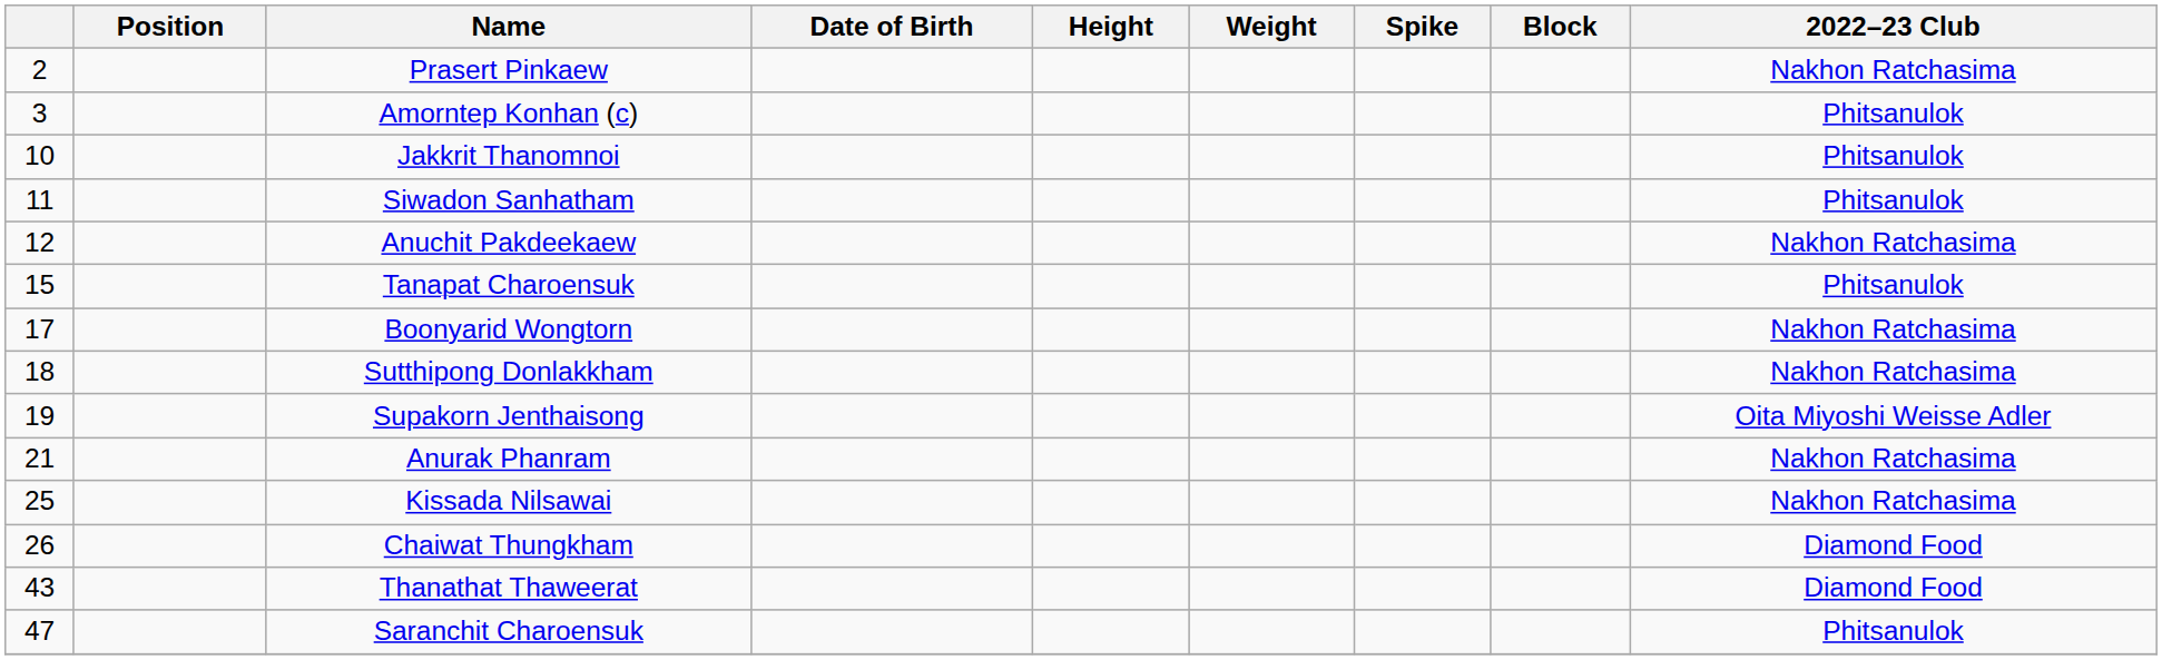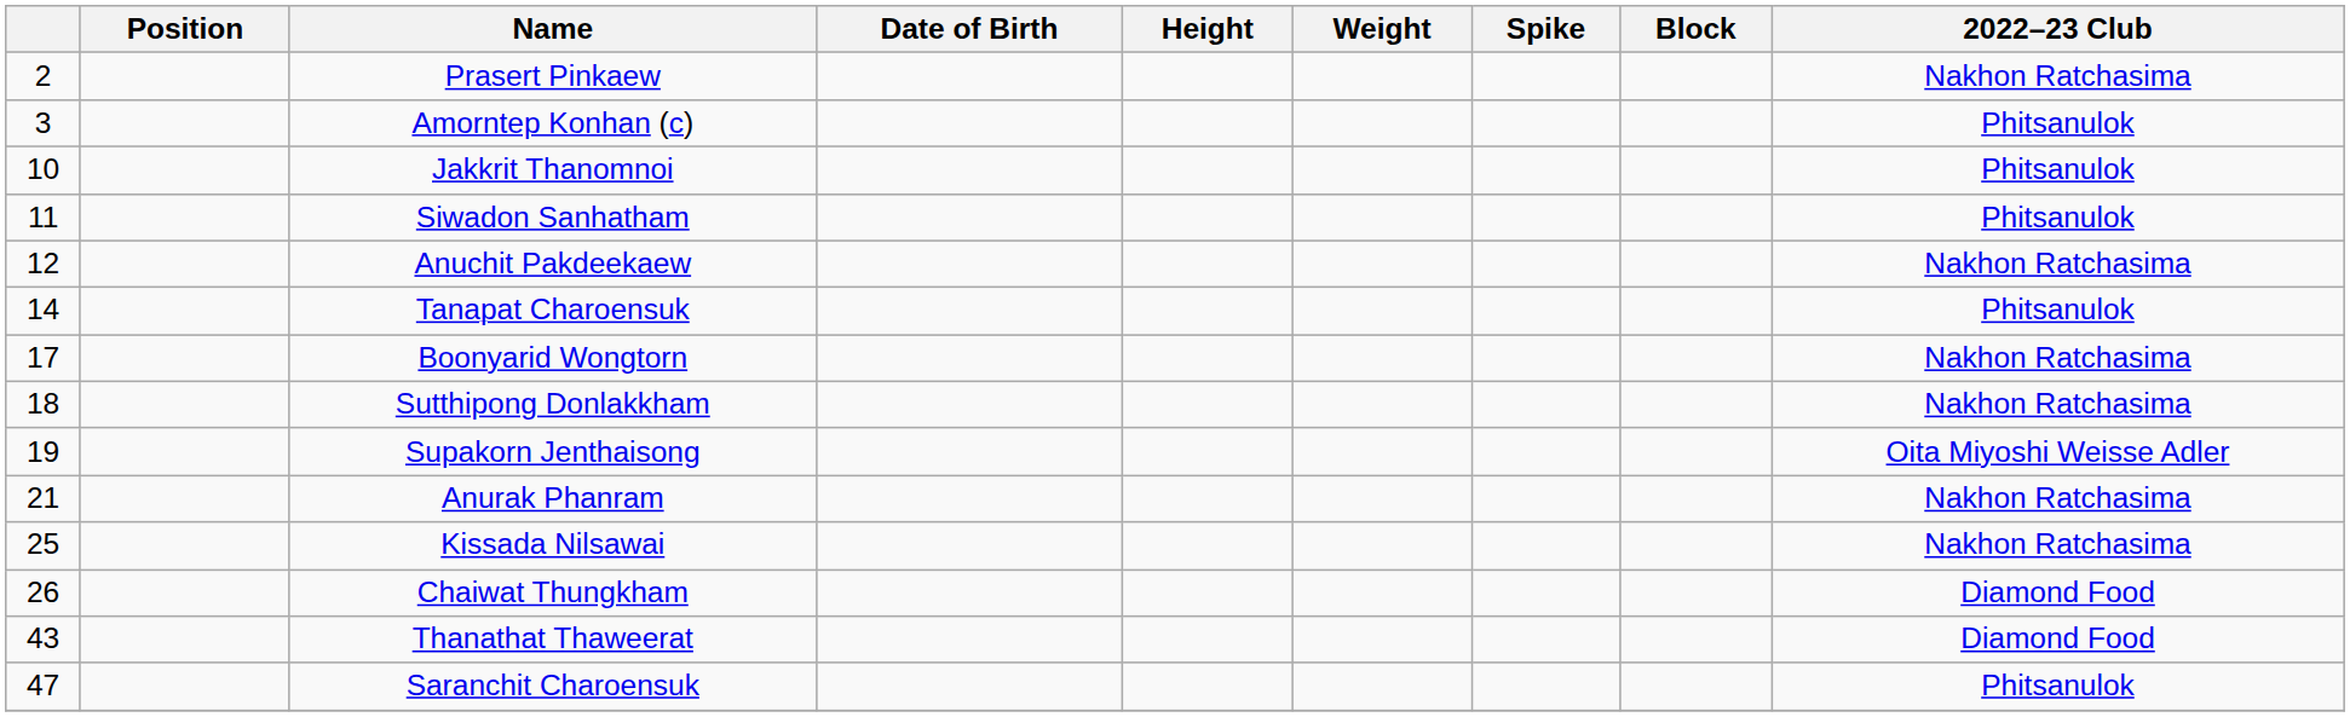Tanapat Charoensuk | column 1: 15 -> 14
